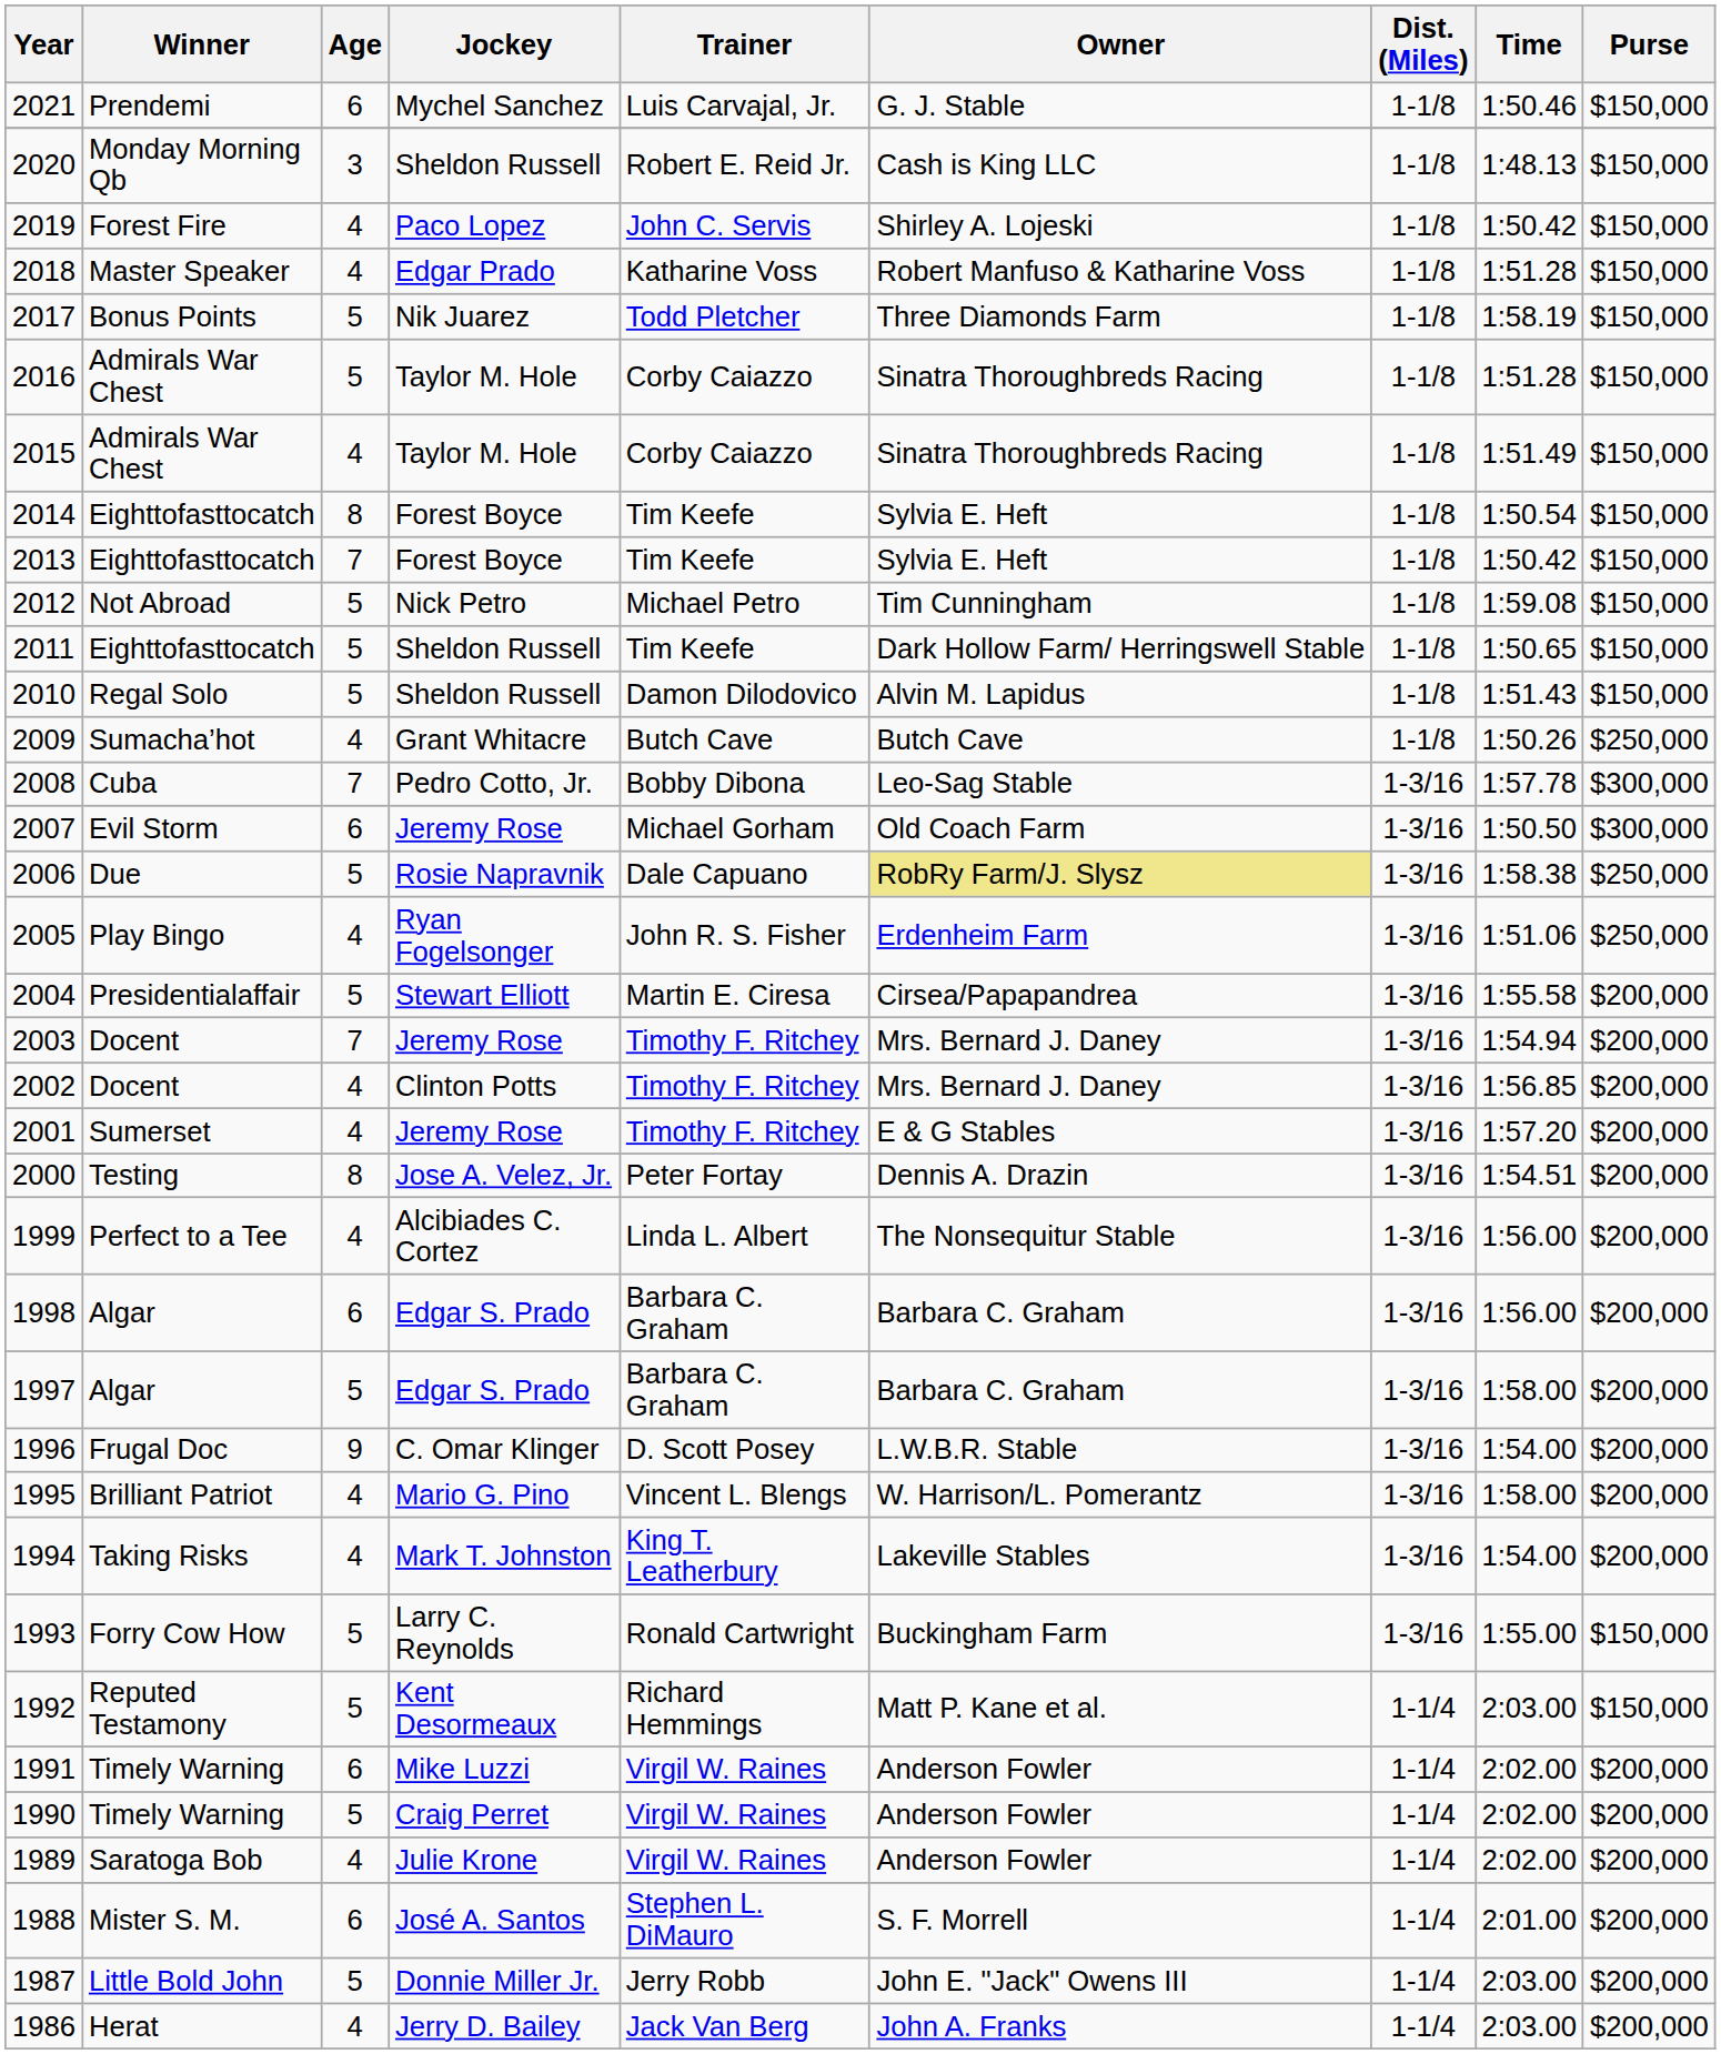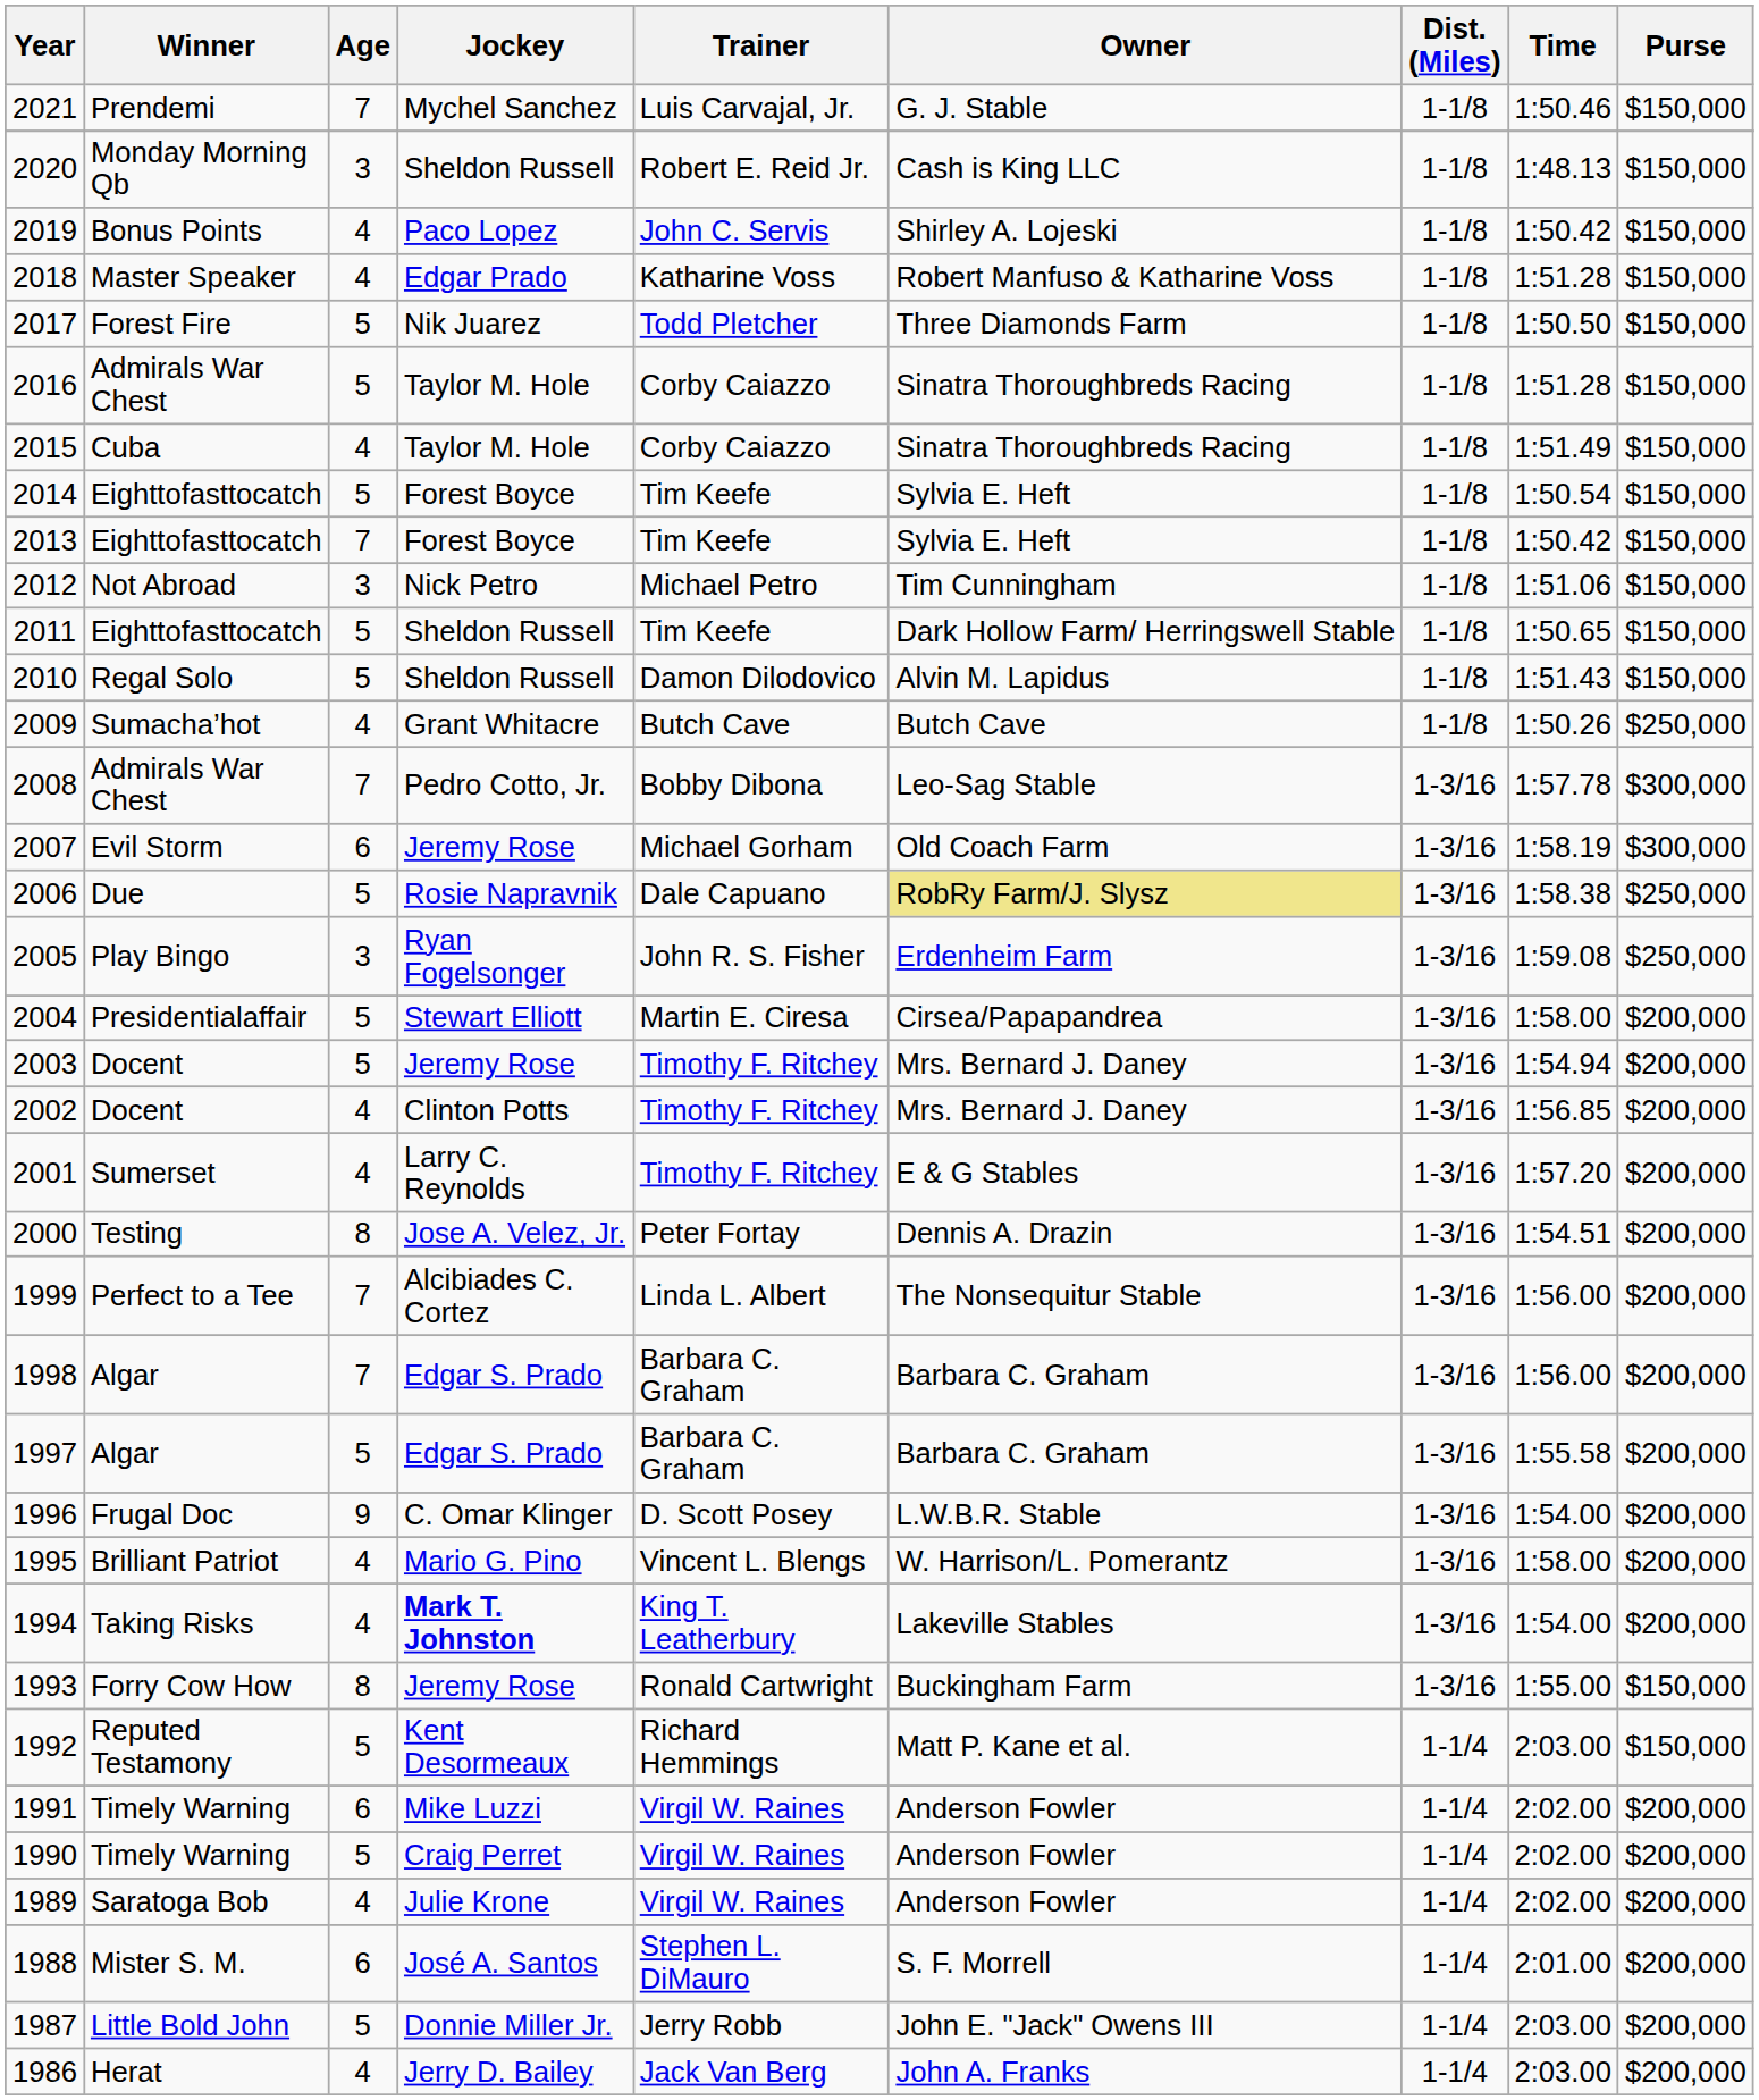2021 | Age: 6 -> 7
2019 | Winner: Forest Fire -> Bonus Points
2017 | Winner: Bonus Points -> Forest Fire
2017 | Time: 1:58.19 -> 1:50.50
2015 | Winner: Admirals War Chest -> Cuba
2014 | Age: 8 -> 5
2012 | Age: 5 -> 3
2012 | Time: 1:59.08 -> 1:51.06
2008 | Winner: Cuba -> Admirals War Chest
2007 | Time: 1:50.50 -> 1:58.19
2005 | Age: 4 -> 3
2005 | Time: 1:51.06 -> 1:59.08
2004 | Time: 1:55.58 -> 1:58.00
2003 | Age: 7 -> 5
2001 | Jockey: Jeremy Rose -> Larry C. Reynolds
1999 | Age: 4 -> 7
1998 | Age: 6 -> 7
1997 | Time: 1:58.00 -> 1:55.58
1994 | Jockey: normal -> bold
1993 | Age: 5 -> 8
1993 | Jockey: Larry C. Reynolds -> Jeremy Rose
